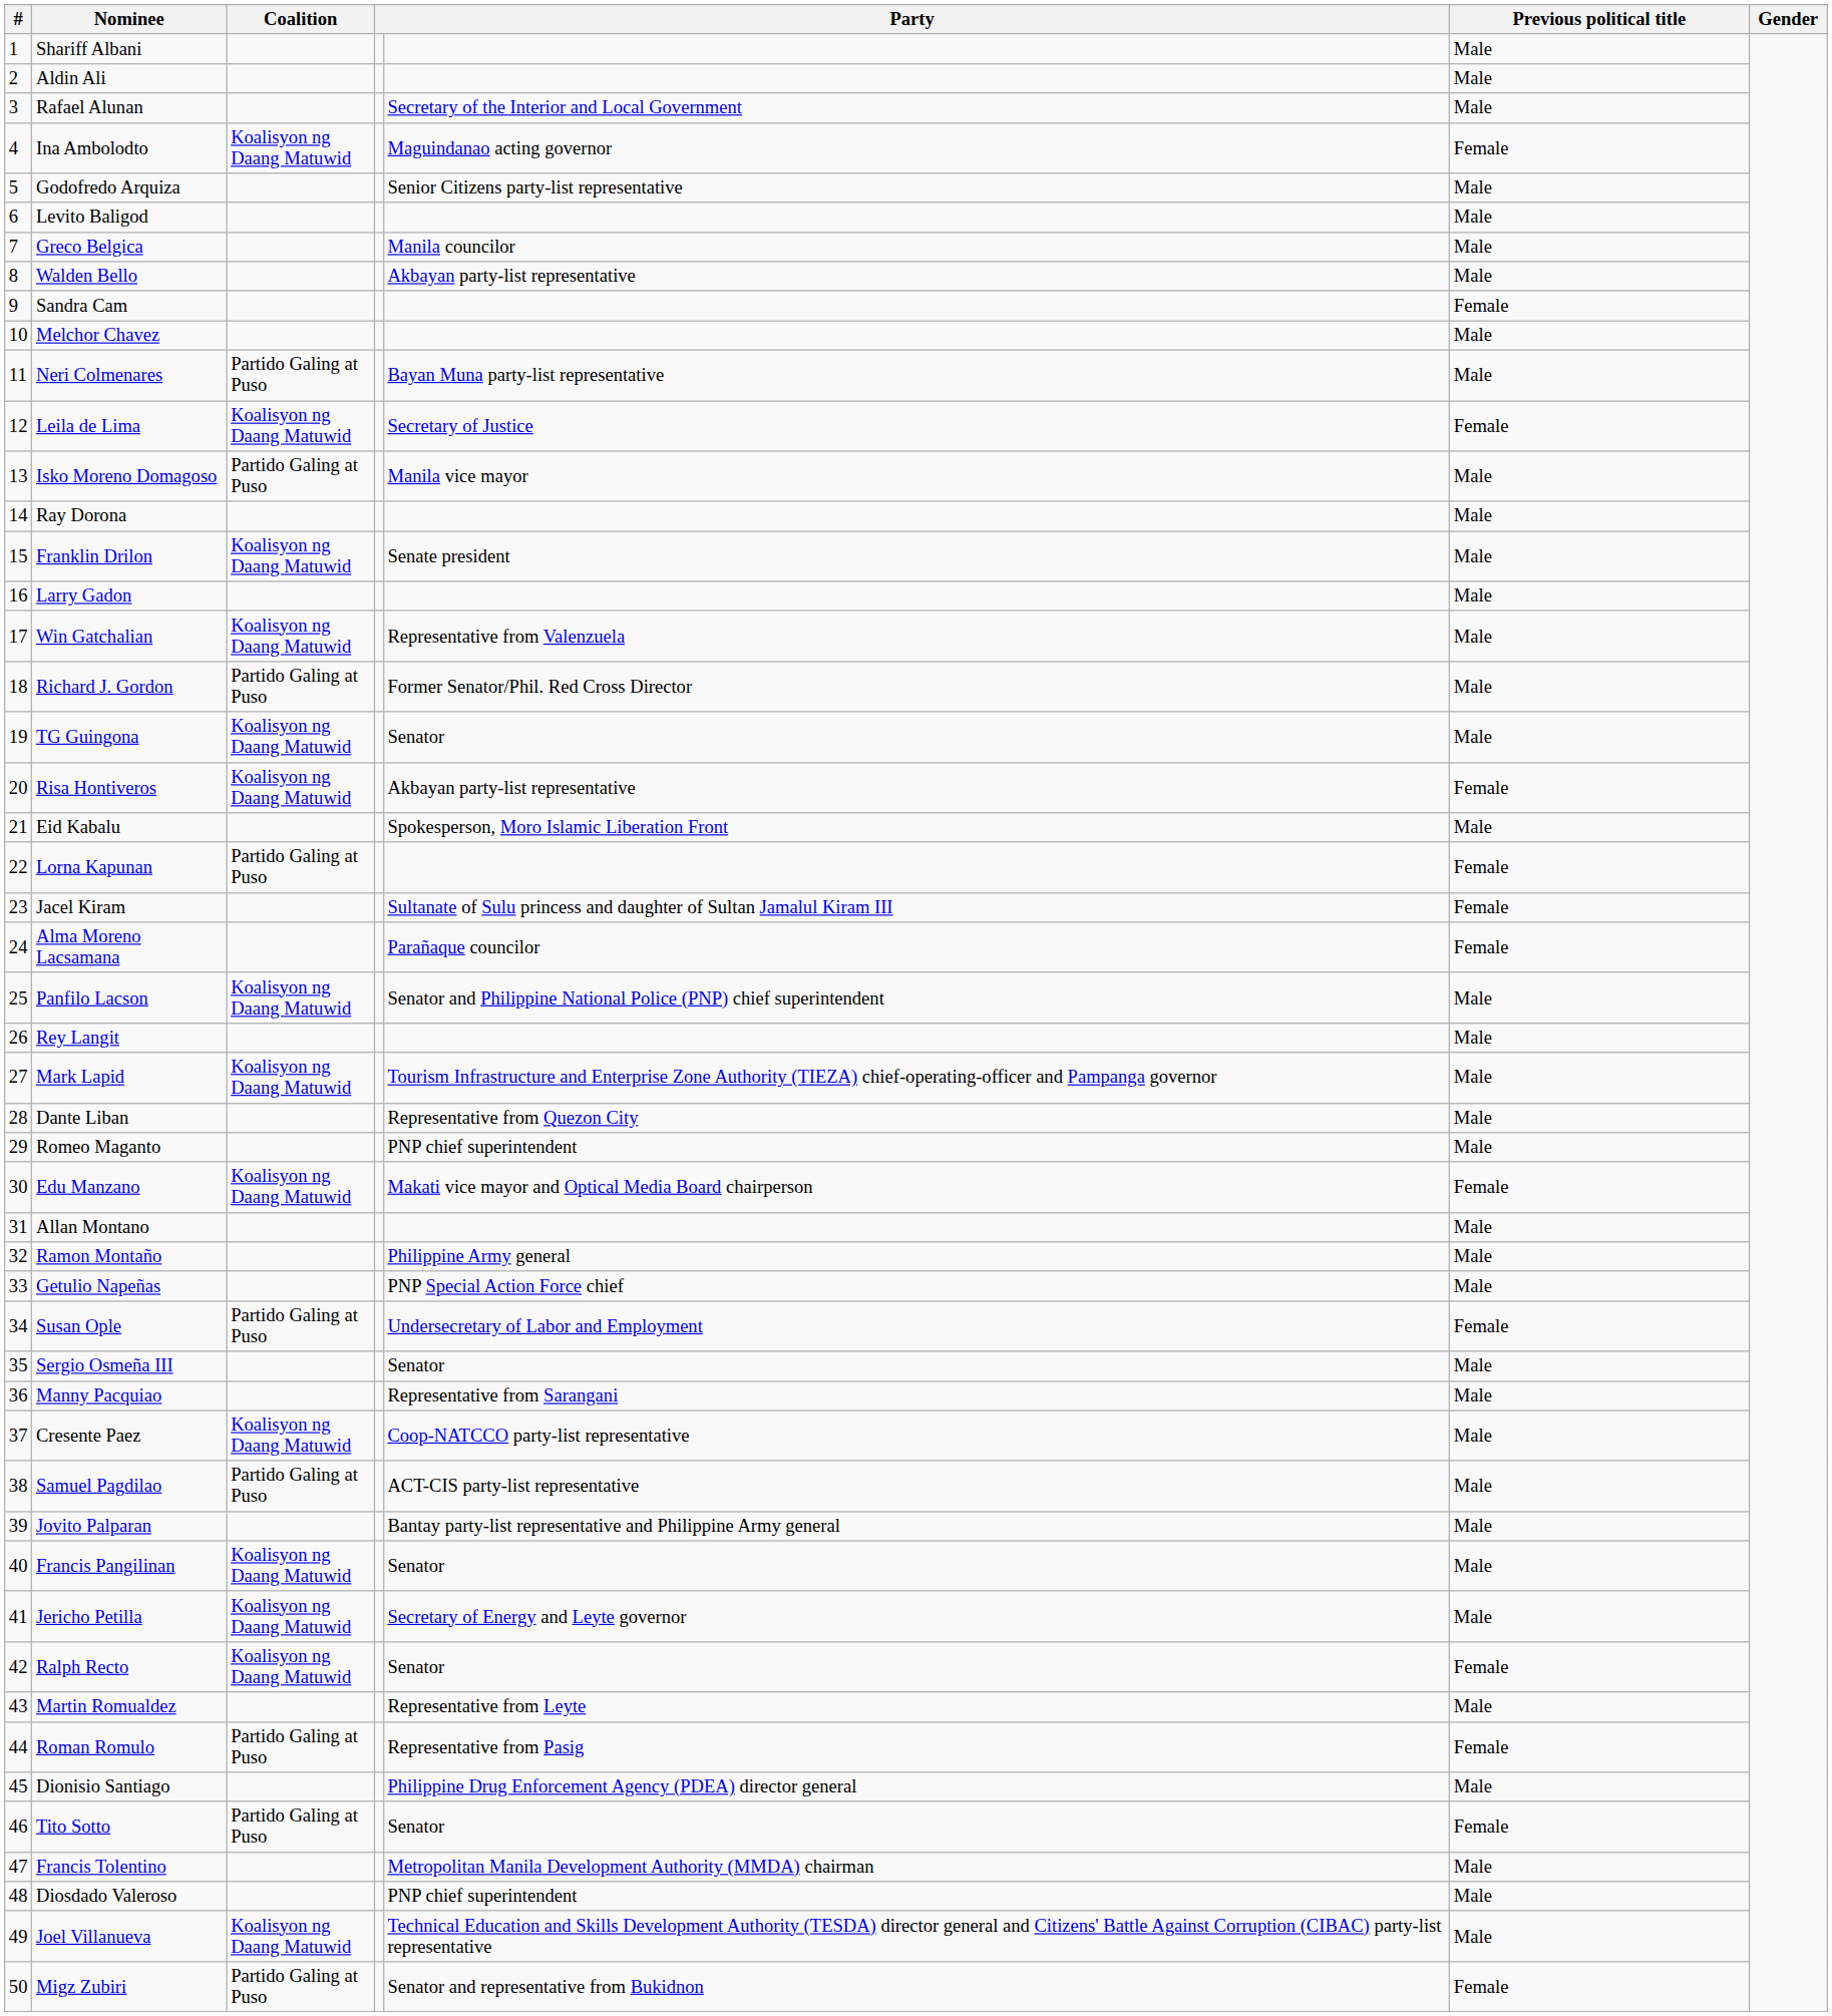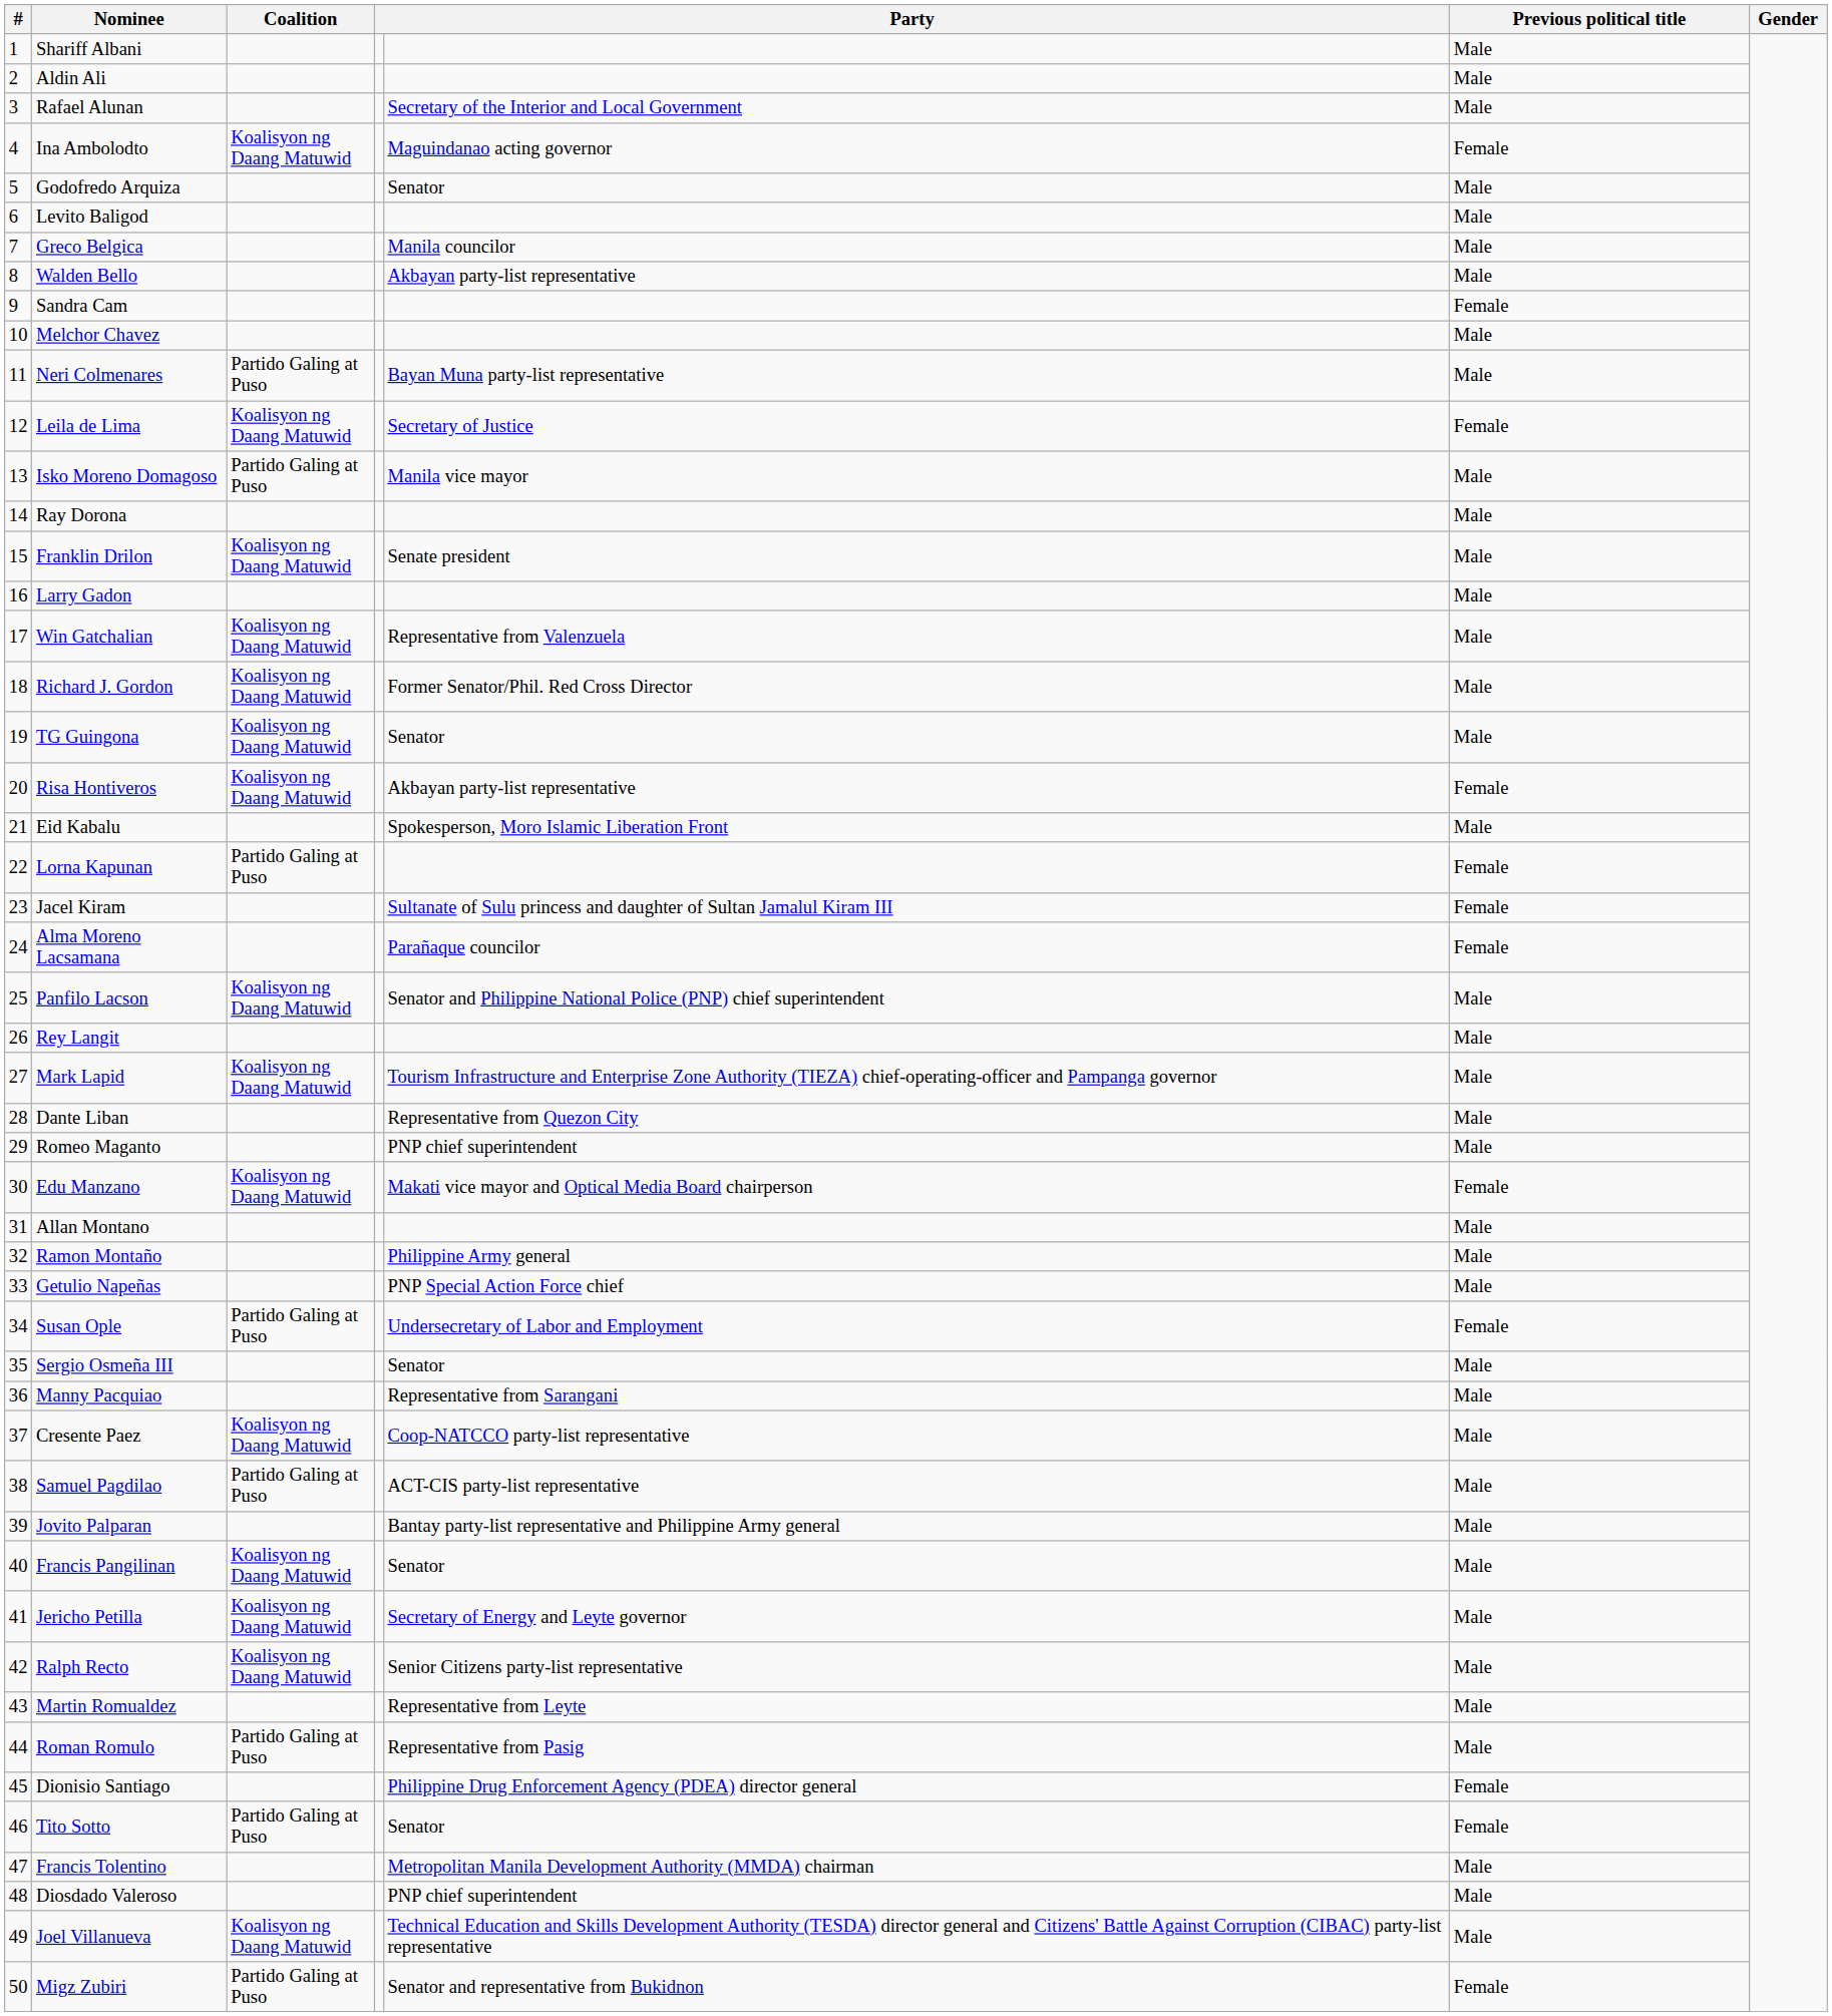Godofredo Arquiza | column 5: Senior Citizens party-list representative -> Senator
Richard J. Gordon | Coalition: Partido Galing at Puso -> Koalisyon ng Daang Matuwid
Ralph Recto | column 5: Senator -> Senior Citizens party-list representative
Ralph Recto | Previous political title: Female -> Male
Roman Romulo | Previous political title: Female -> Male
Dionisio Santiago | Previous political title: Male -> Female
